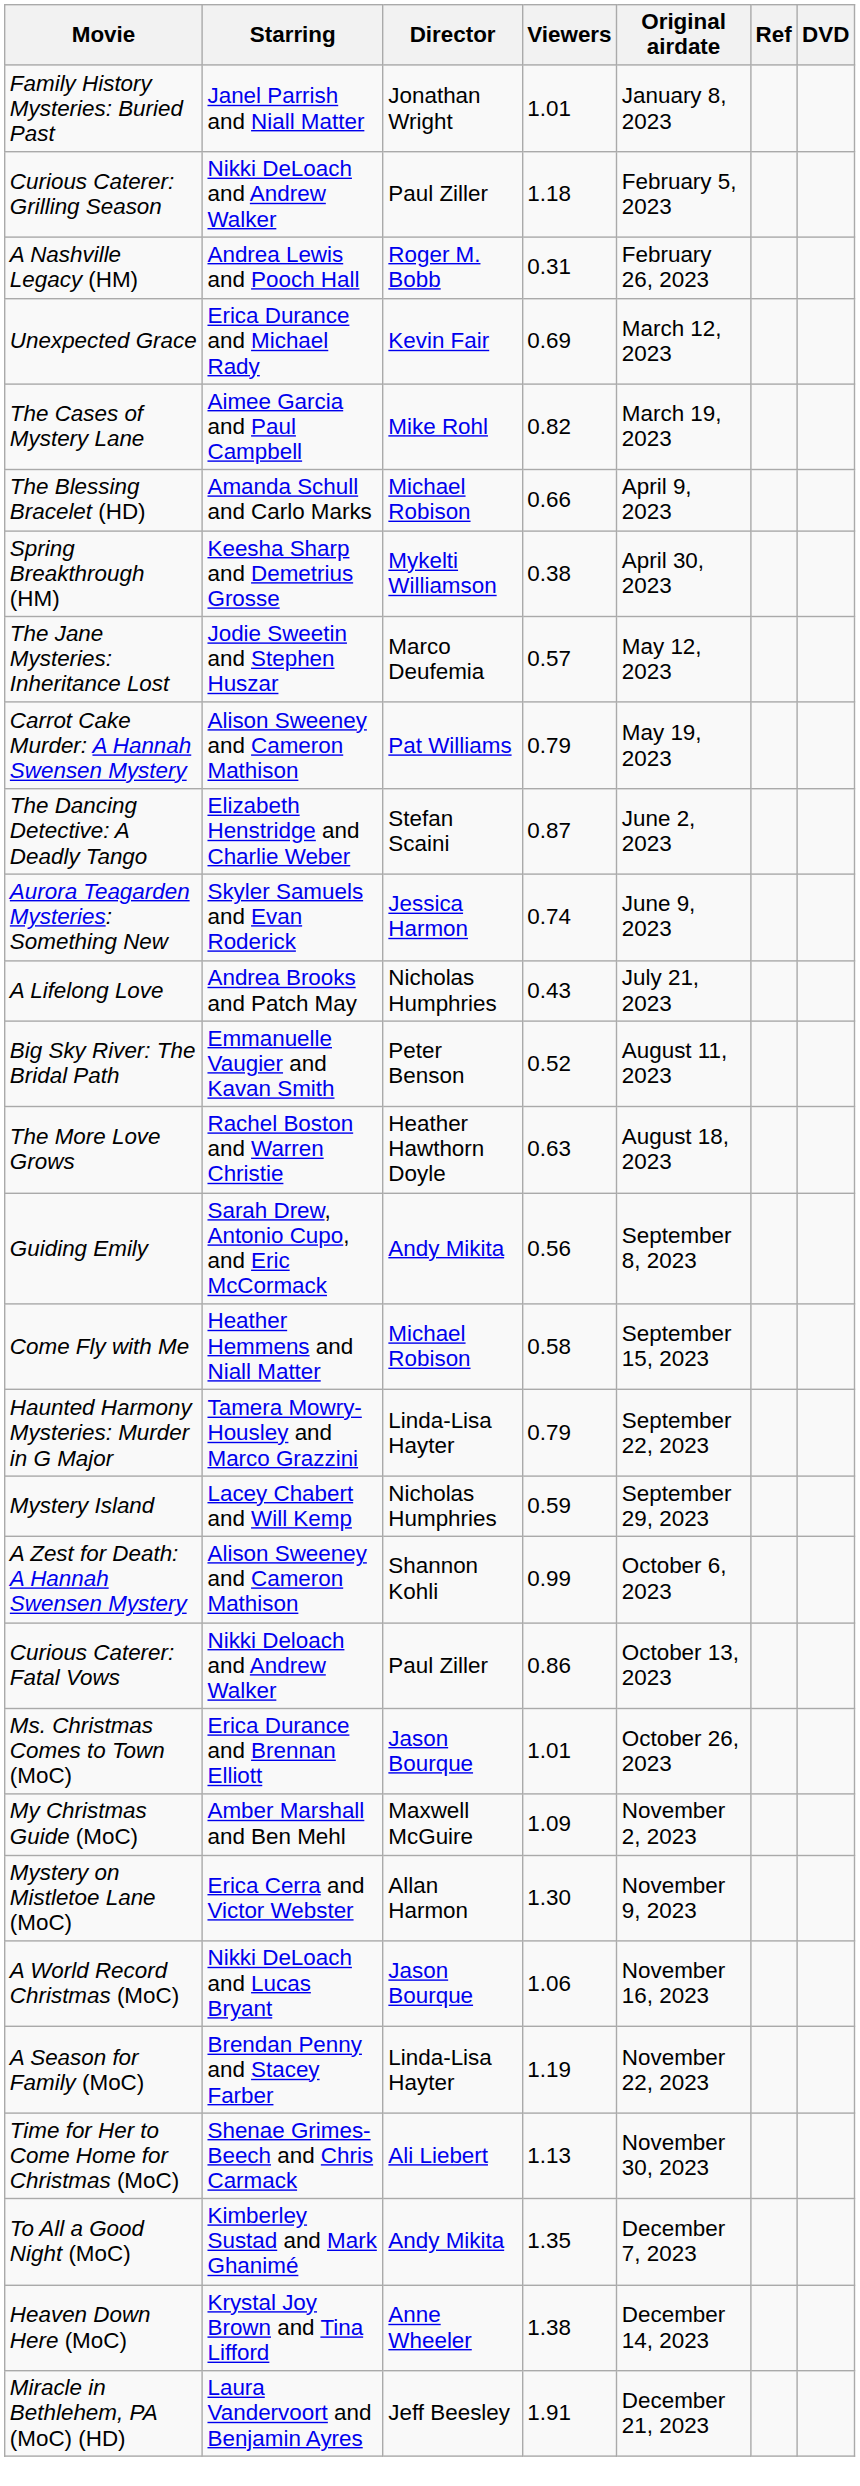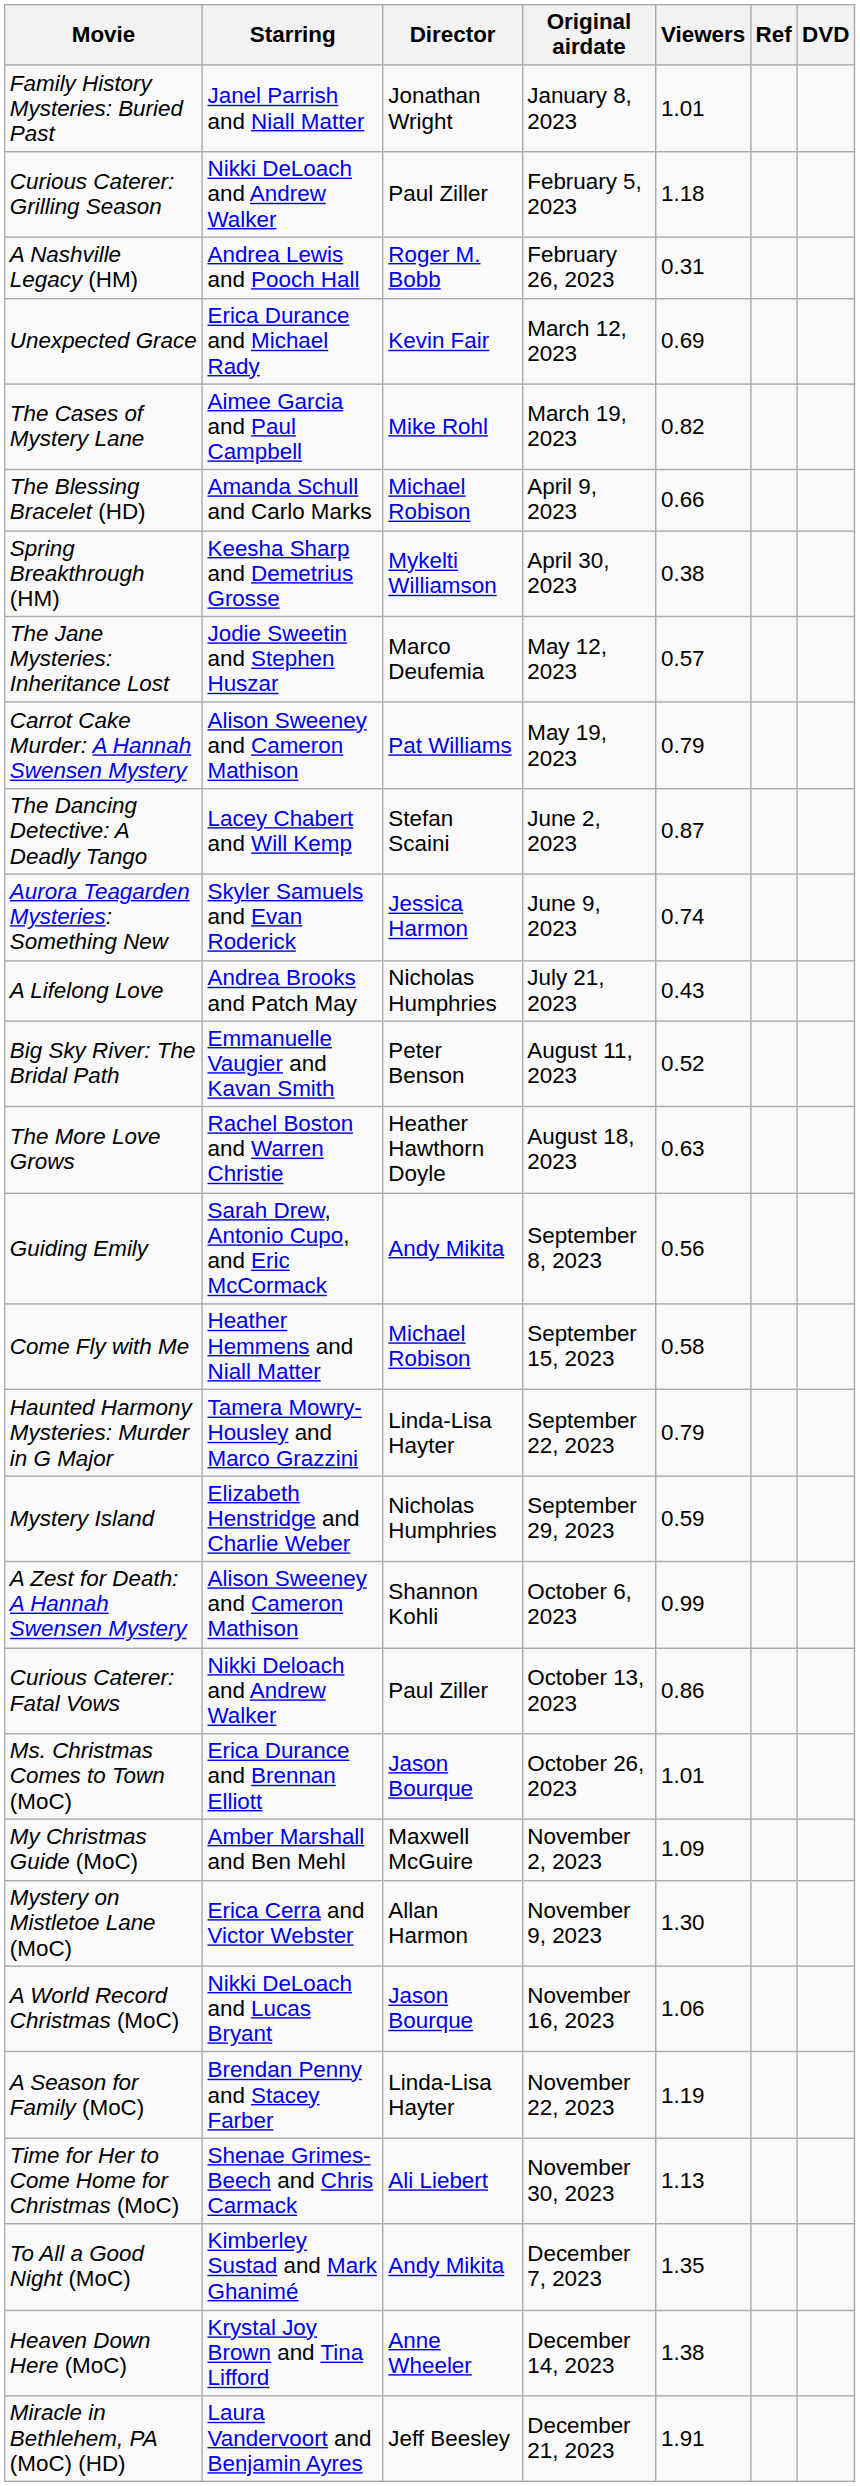columns swapped: Original airdate <-> Viewers
The Dancing Detective: A Deadly Tango | Starring: Elizabeth Henstridge and Charlie Weber -> Lacey Chabert and Will Kemp
Mystery Island | Starring: Lacey Chabert and Will Kemp -> Elizabeth Henstridge and Charlie Weber
